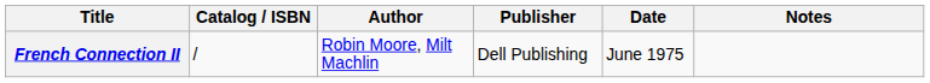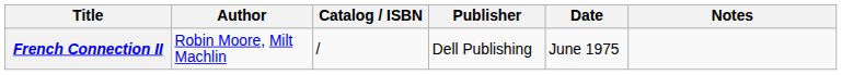columns swapped: Author <-> Catalog / ISBN
